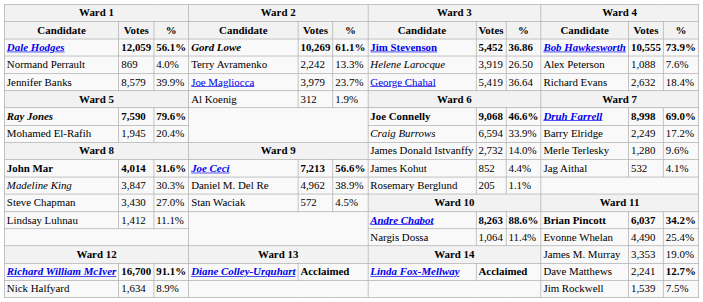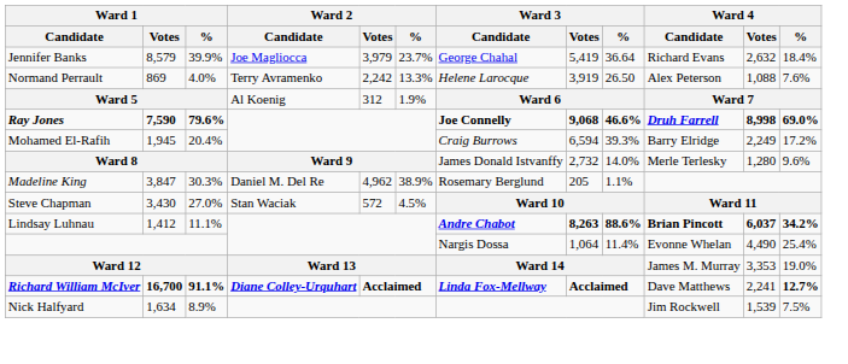- row: Dale Hodges | 12,059 | 56.1% | Gord Lowe | 10,269 | 61.1% | Jim Stevenson | 5,452 | 36.86 | Bob Hawkesworth | 10,555 | 73.9%
rows swapped: Jennifer Banks <-> Normand Perrault
Mohamed El-Rafih | Ward 3 / %: 33.9% -> 39.3%
- row: John Mar | 4,014 | 31.6% | Joe Ceci | 7,213 | 56.6% | James Kohut | 852 | 4.4% | Jag Aithal | 532 | 4.1%
